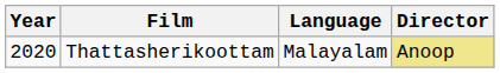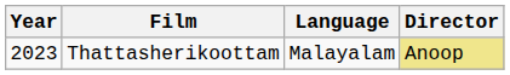Thattasherikoottam | Year: 2020 -> 2023
